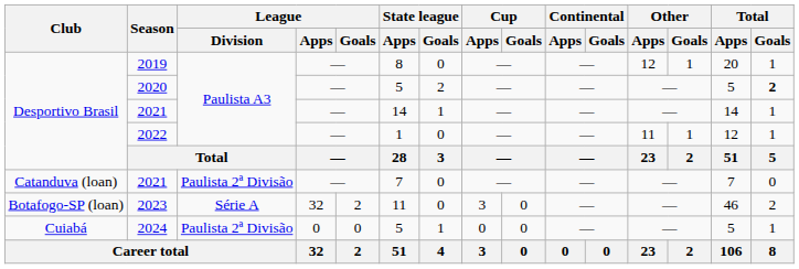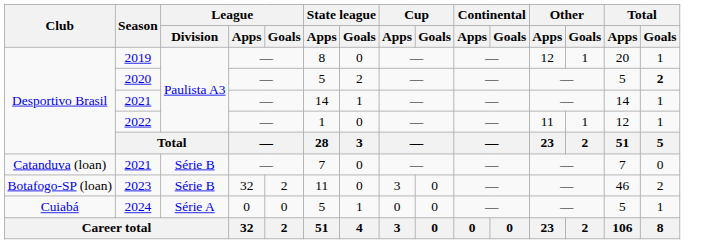Catanduva (loan) / 2021 | League / Division: Paulista 2ª Divisão -> Série B
2023 | League / Division: Série A -> Série B
2024 | League / Division: Paulista 2ª Divisão -> Série A
